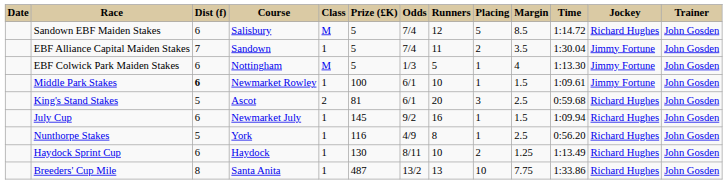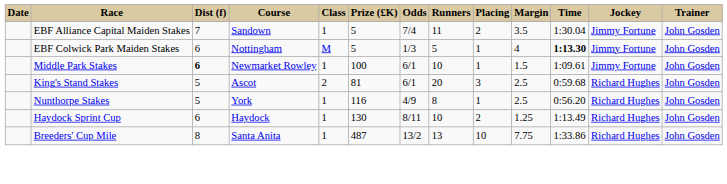- row: Sandown EBF Maiden Stakes | 6 | Salisbury | M | 5 | 7/4 | 12 | 5 | 8.5 | 1:14.72 | Richard Hughes | John Gosden
EBF Colwick Park Maiden Stakes | Time: normal -> bold
- row: July Cup | 6 | Newmarket July | 1 | 145 | 9/2 | 16 | 1 | 1.5 | 1:09.94 | Richard Hughes | John Gosden
